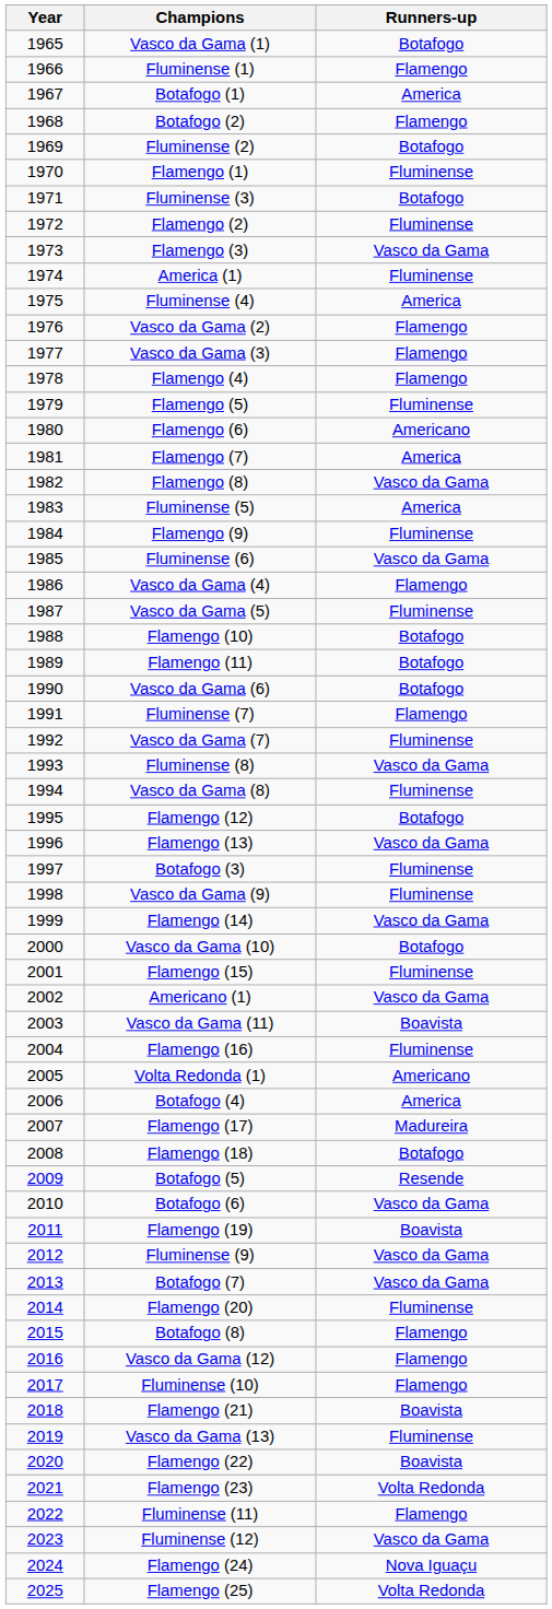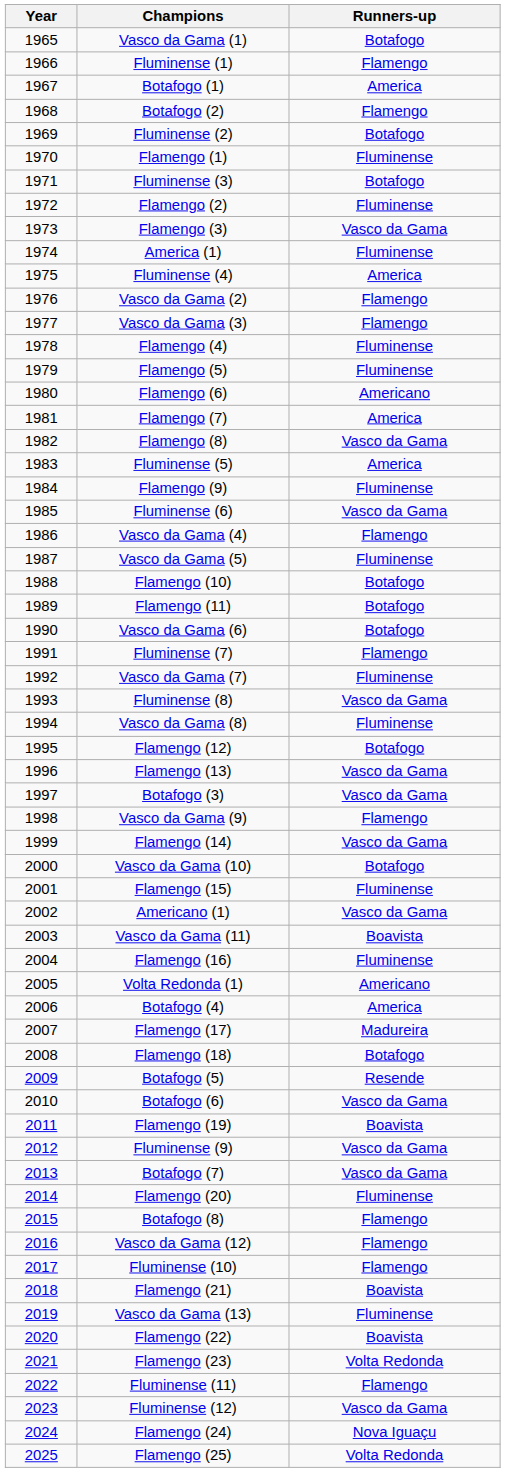Flamengo (4) | Runners-up: Flamengo -> Fluminense
Botafogo (3) | Runners-up: Fluminense -> Vasco da Gama
Vasco da Gama (9) | Runners-up: Fluminense -> Flamengo
